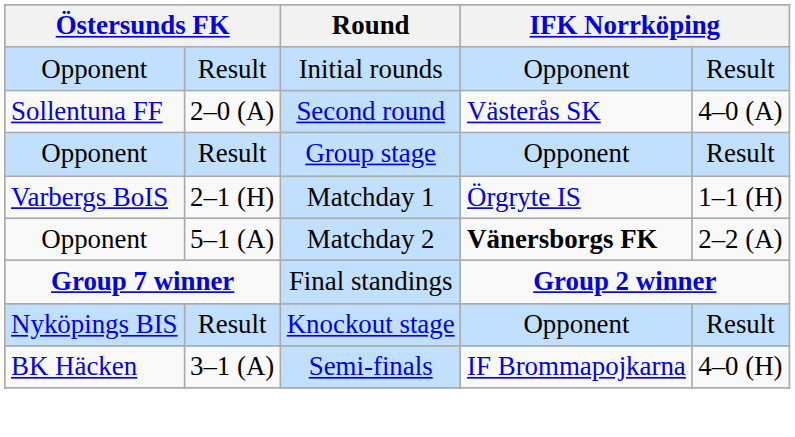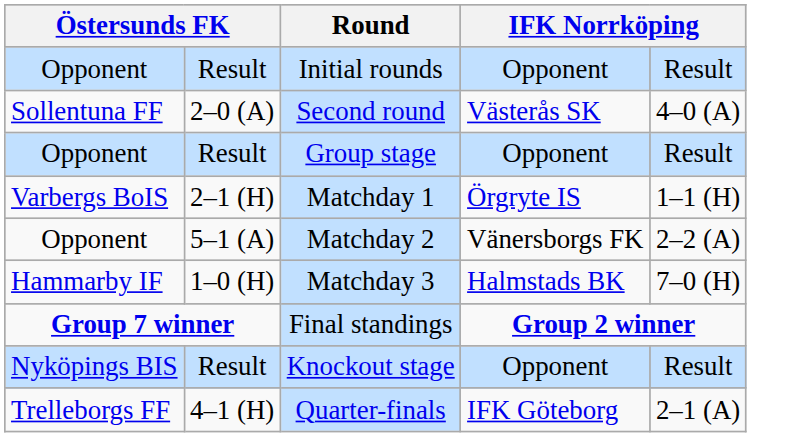Matchday 2 | column 4: bold -> normal
+ row: Hammarby IF | 1–0 (H) | Matchday 3 | Halmstads BK | 7–0 (H)
+ row: Trelleborgs FF | 4–1 (H) | Quarter-finals | IFK Göteborg | 2–1 (A)
- row: BK Häcken | 3–1 (A) | Semi-finals | IF Brommapojkarna | 4–0 (H)
